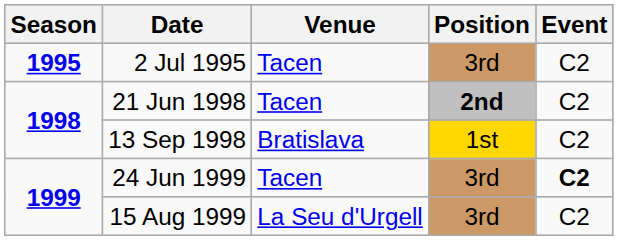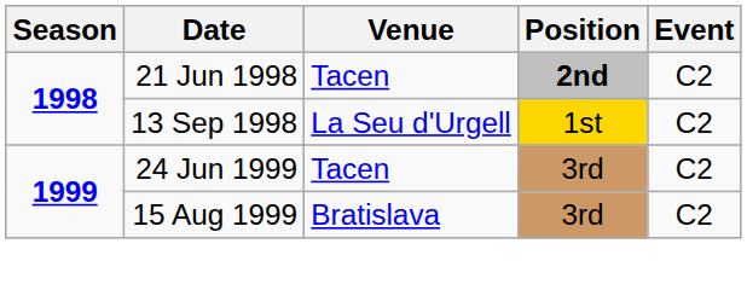- row: 1995 | 2 Jul 1995 | Tacen | 3rd | C2
13 Sep 1998 | Venue: Bratislava -> La Seu d'Urgell
24 Jun 1999 | Event: bold -> normal
15 Aug 1999 | Venue: La Seu d'Urgell -> Bratislava
